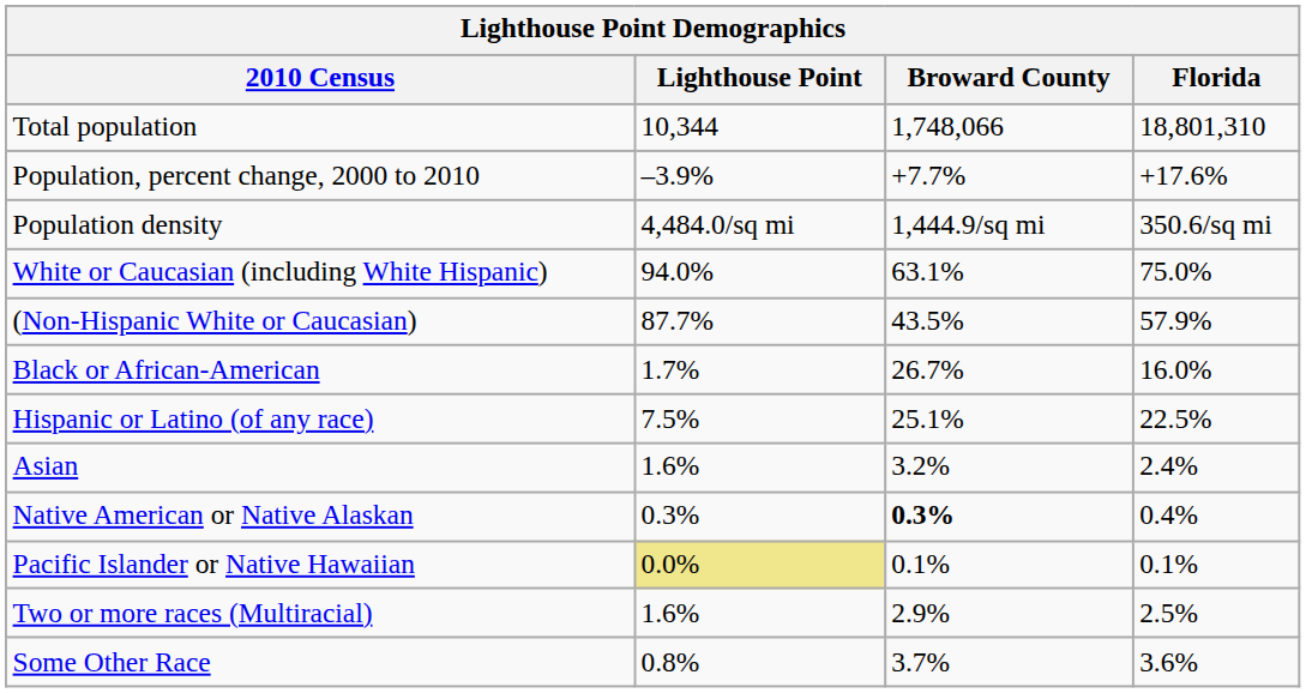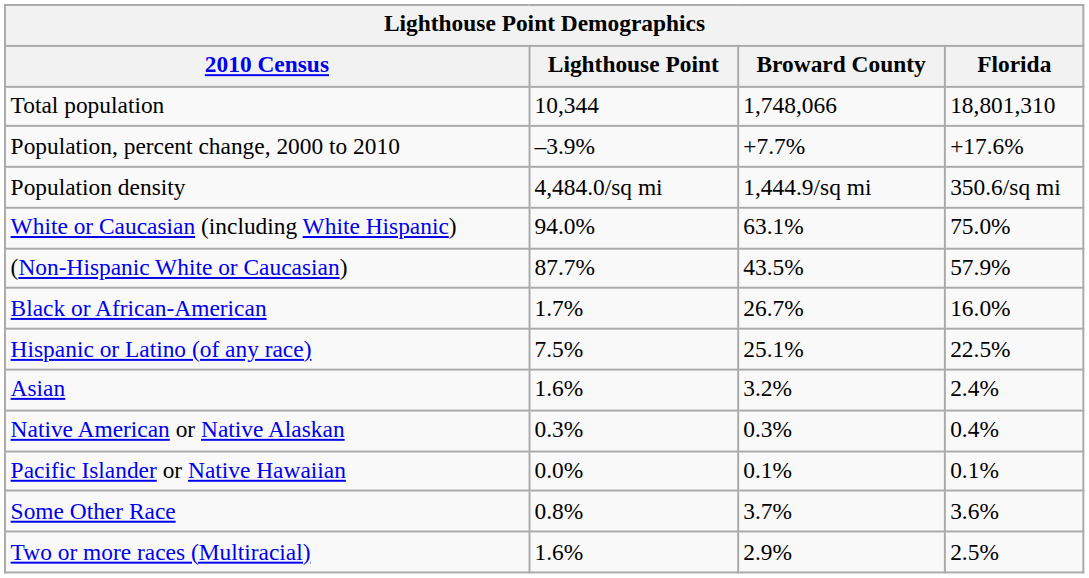Native American or Native Alaskan | Broward County: bold -> normal
Pacific Islander or Native Hawaiian | Lighthouse Point: khaki background -> no background
rows swapped: Two or more races (Multiracial) <-> Some Other Race
